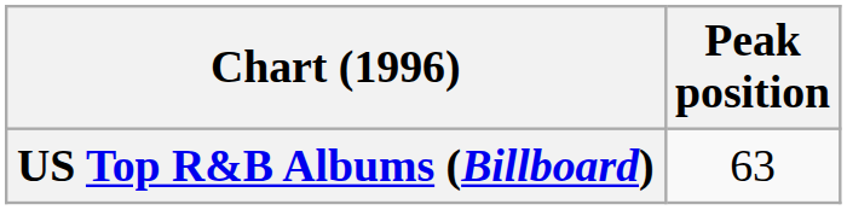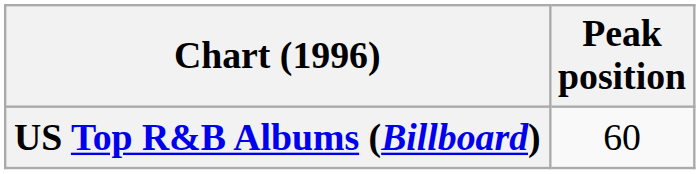US Top R&B Albums (Billboard) | Peak position: 63 -> 60
